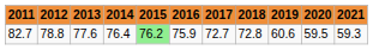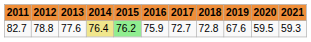82.7 | 2014: no background -> khaki background
82.7 | 2019: 60.6 -> 67.6
